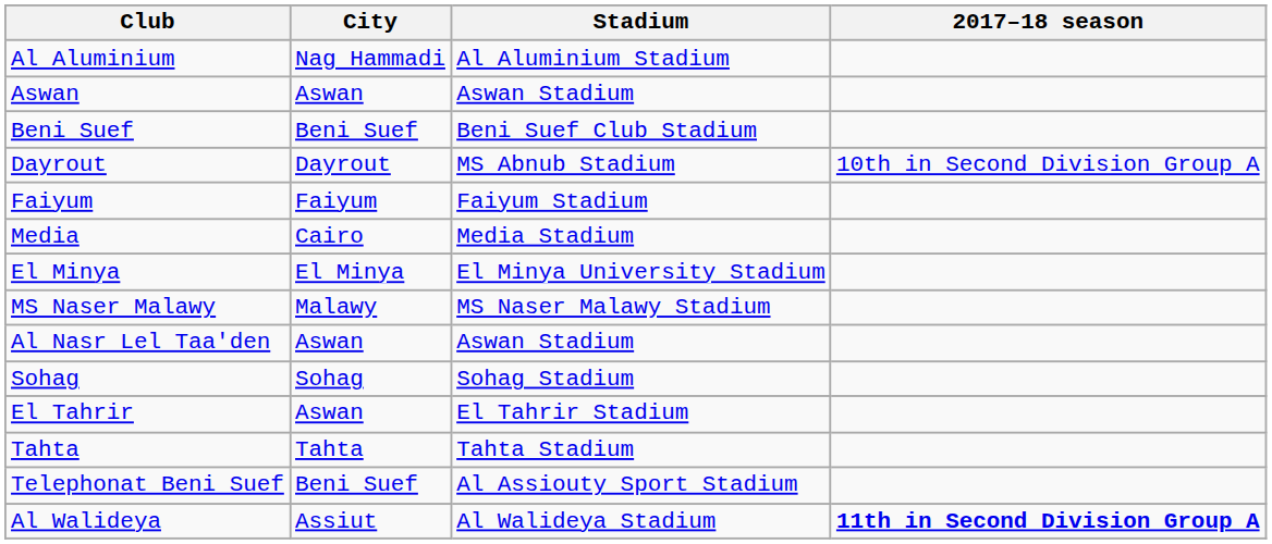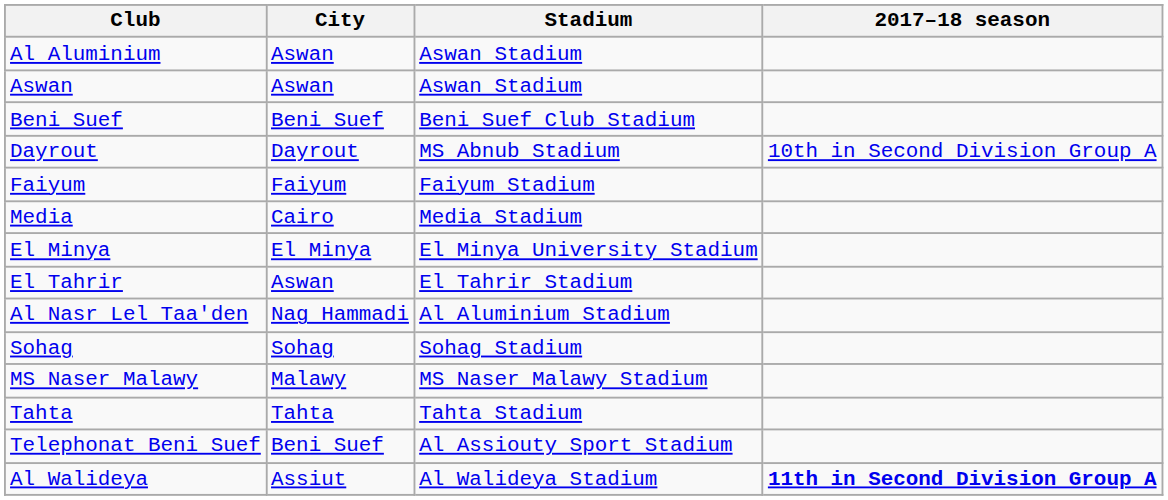Al Aluminium | City: Nag Hammadi -> Aswan
Al Aluminium | Stadium: Al Aluminium Stadium -> Aswan Stadium
rows swapped: MS Naser Malawy <-> El Tahrir
Al Nasr Lel Taa'den | City: Aswan -> Nag Hammadi
Al Nasr Lel Taa'den | Stadium: Aswan Stadium -> Al Aluminium Stadium
